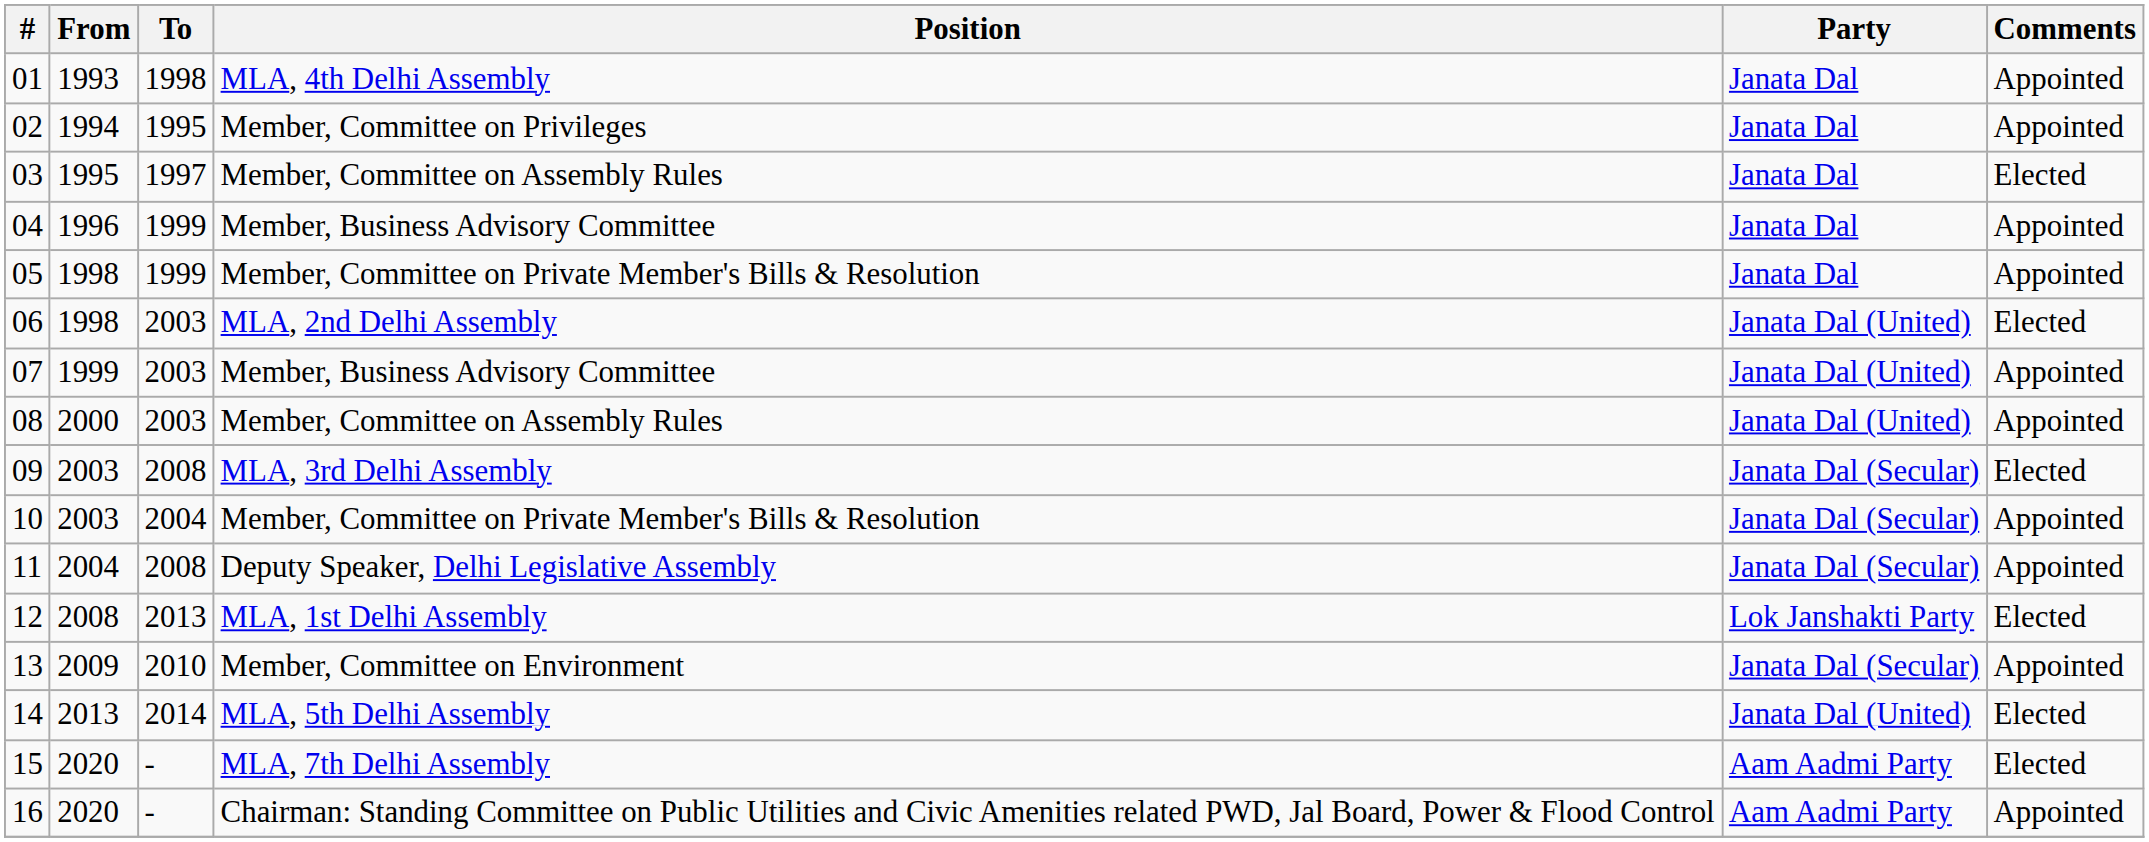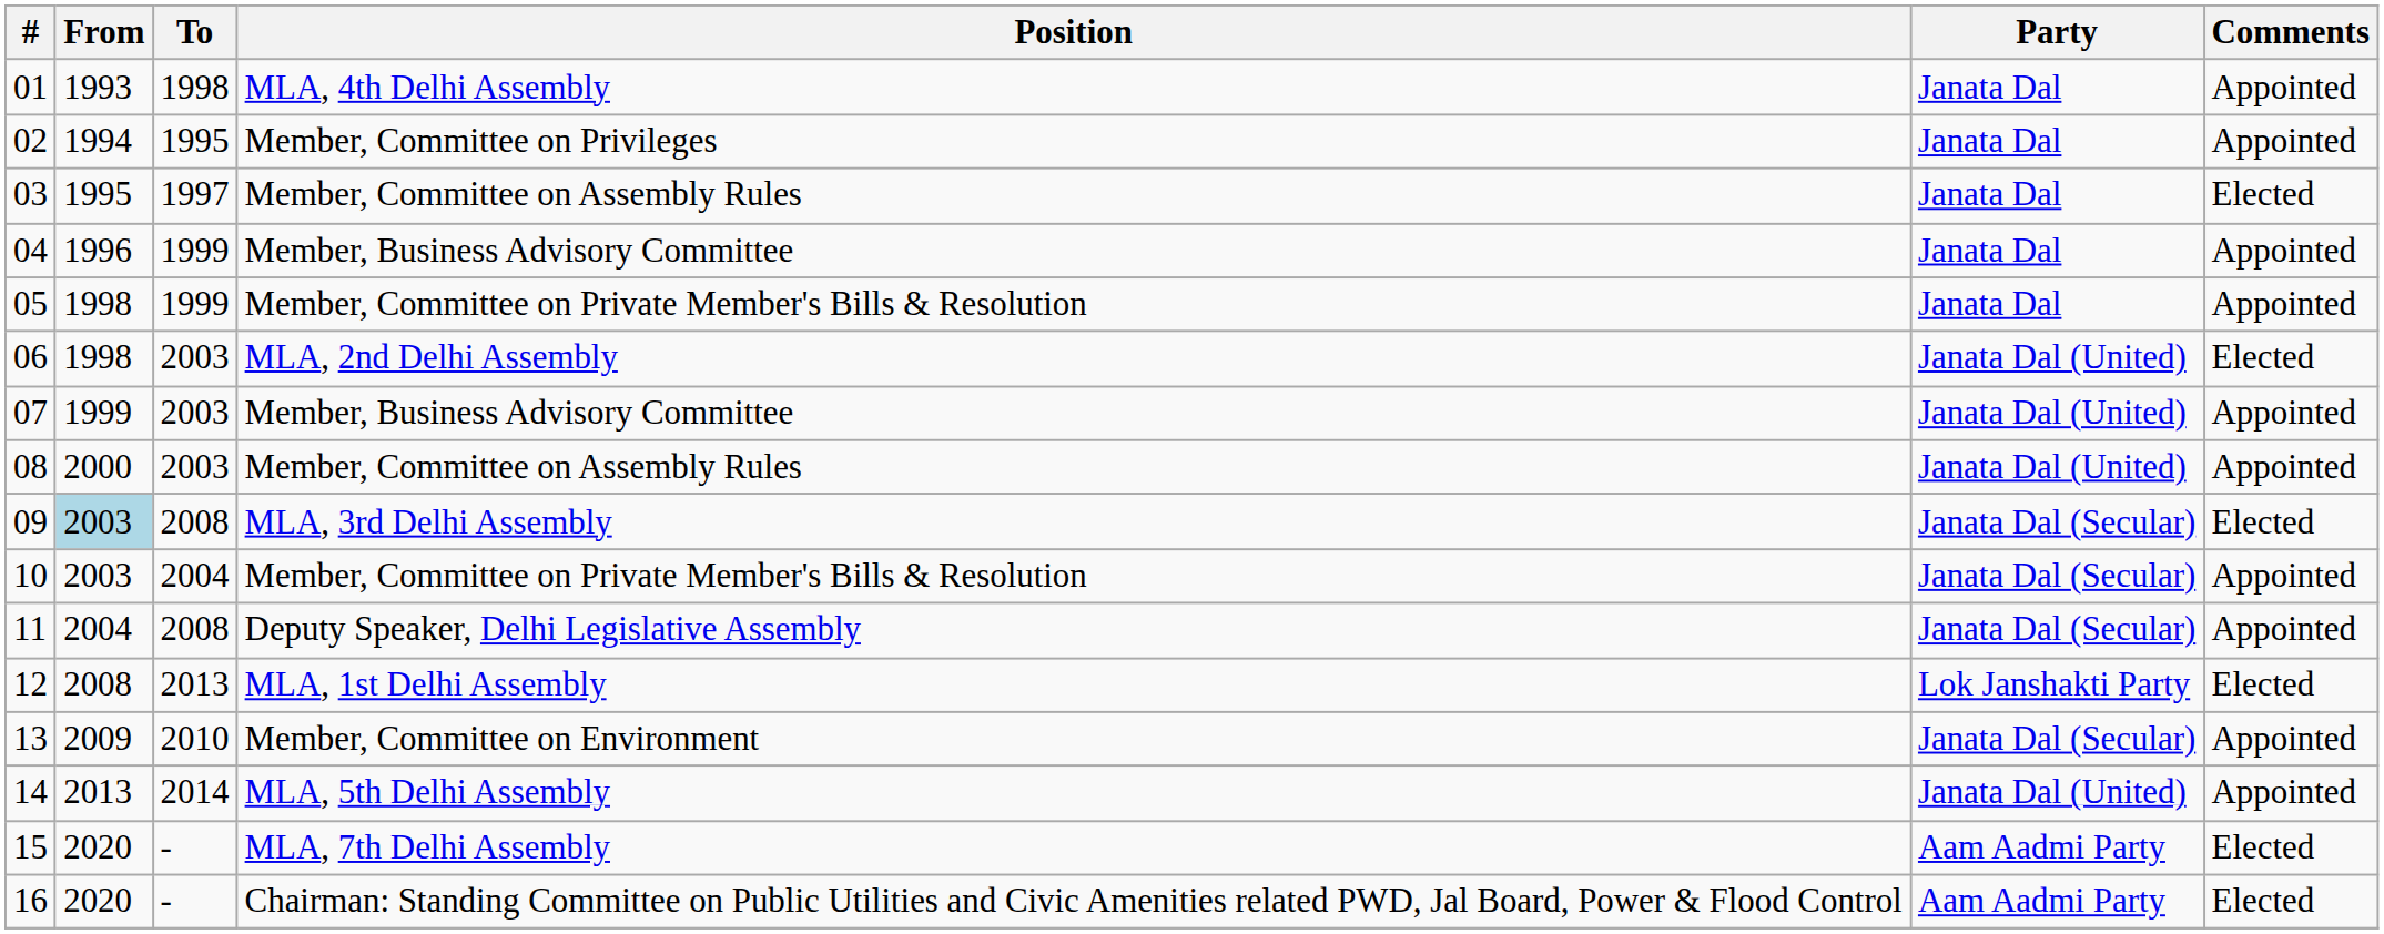09 | From: no background -> lightblue background
14 | Comments: Elected -> Appointed
16 | Comments: Appointed -> Elected
